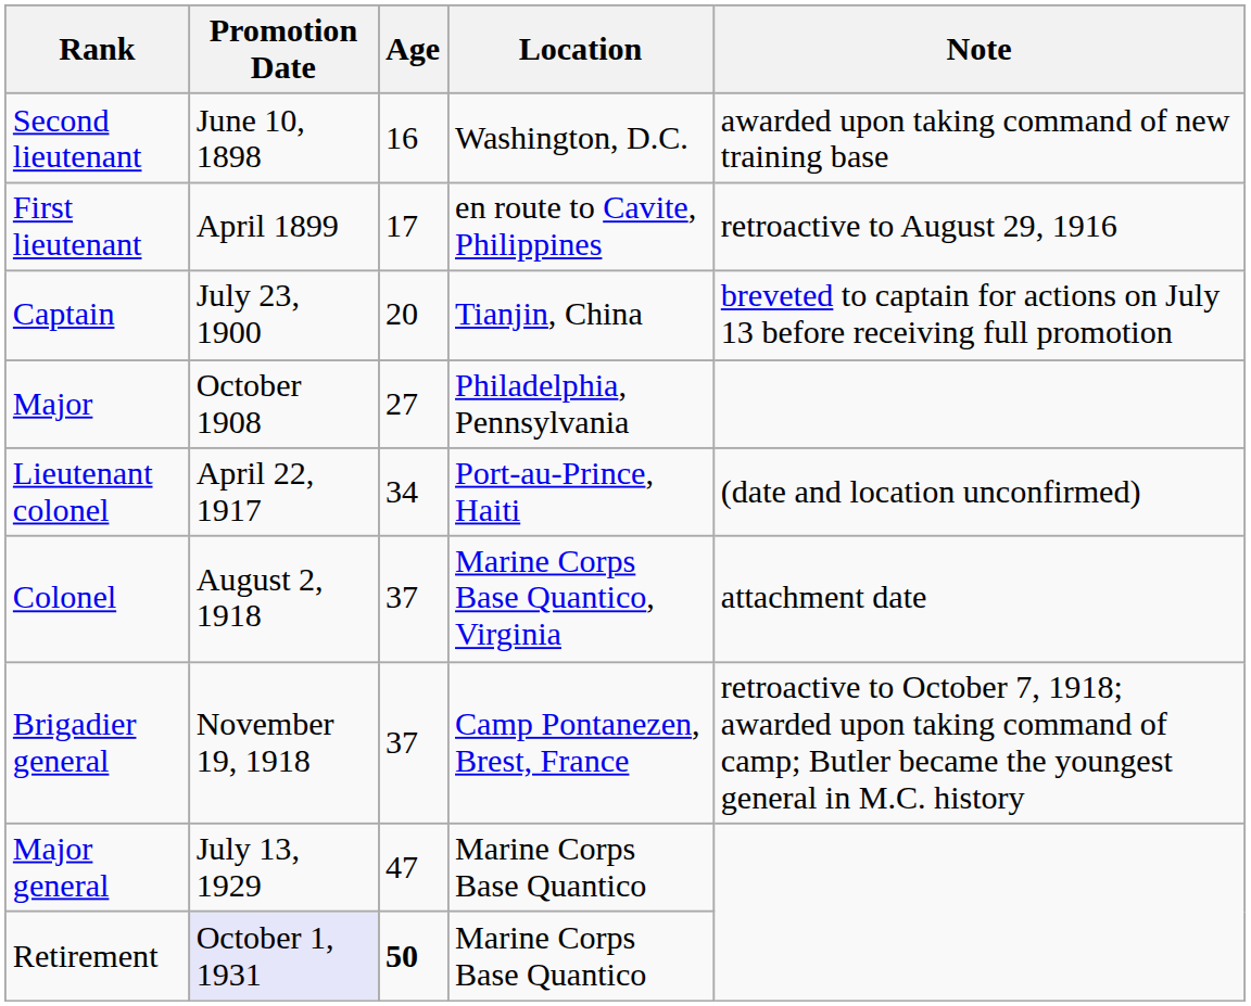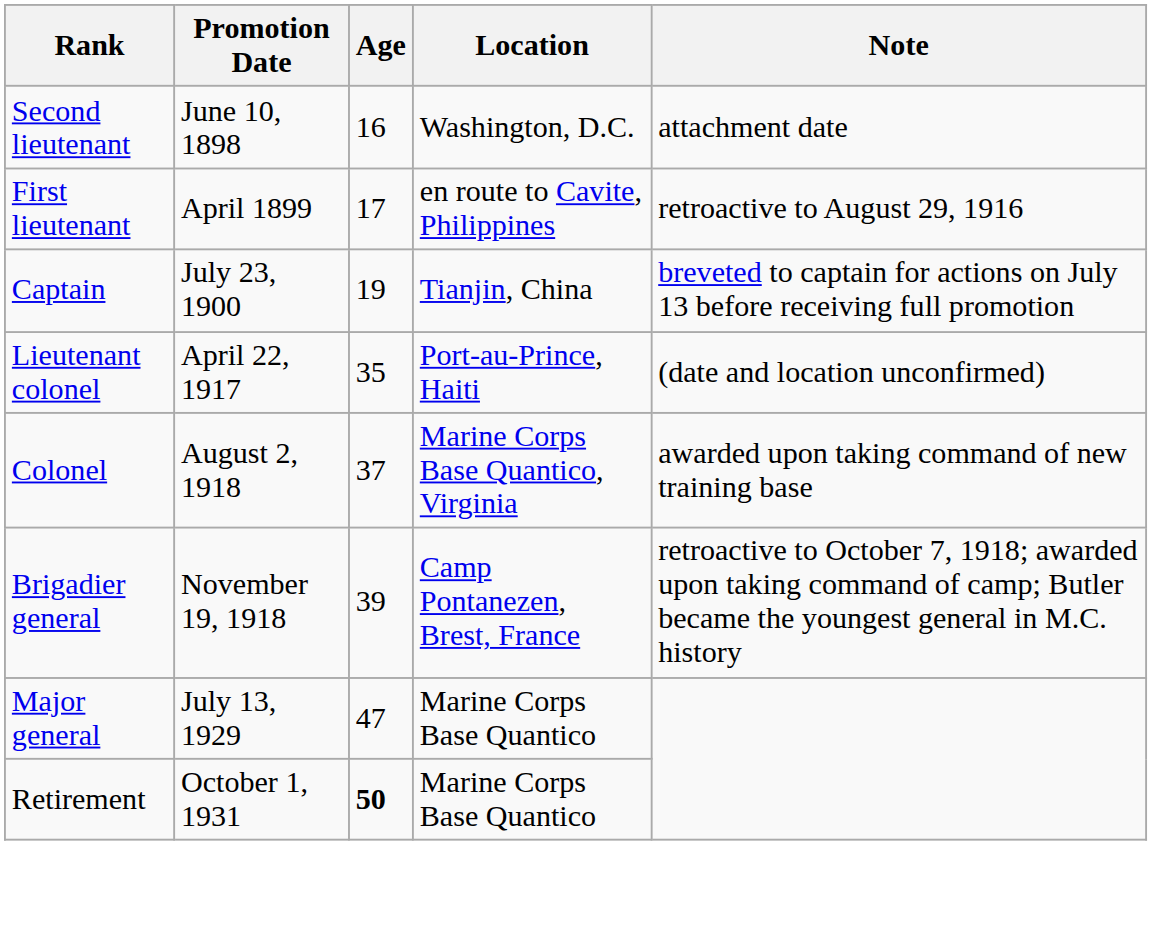Second lieutenant | Note: awarded upon taking command of new training base -> attachment date
Captain | Age: 20 -> 19
- row: Major | October 1908 | 27 | Philadelphia, Pennsylvania
Lieutenant colonel | Age: 34 -> 35
Colonel | Note: attachment date -> awarded upon taking command of new training base
Brigadier general | Age: 37 -> 39
Retirement | Promotion Date: lavender background -> no background
